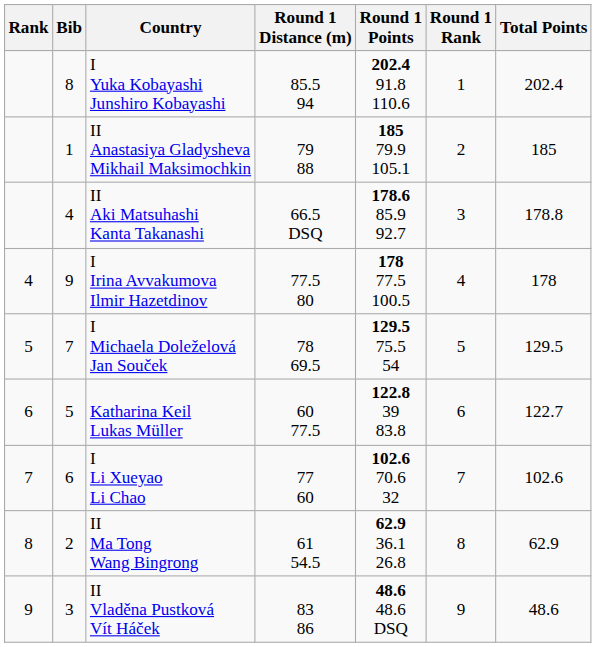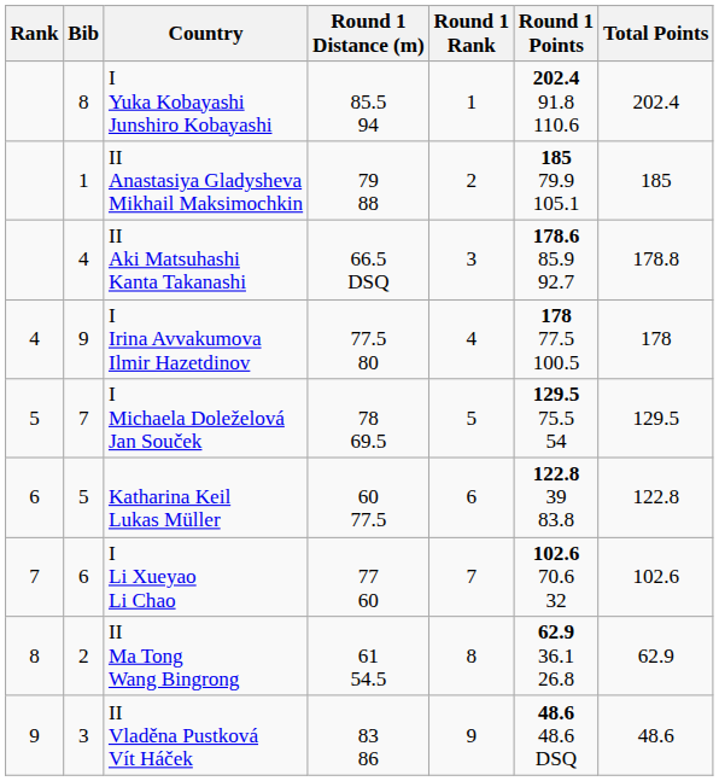columns swapped: Round 1 Points <-> Round 1 Rank
Katharina Keil Lukas Müller | Total Points: 122.7 -> 122.8
